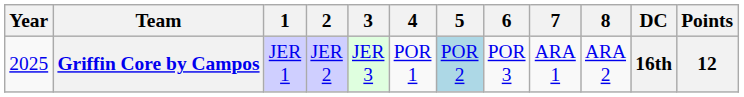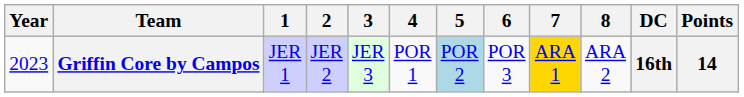Griffin Core by Campos | Year: 2025 -> 2023
Griffin Core by Campos | 7: no background -> gold background
Griffin Core by Campos | Points: 12 -> 14
